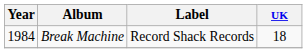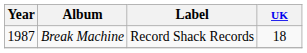Break Machine | Year: 1984 -> 1987
